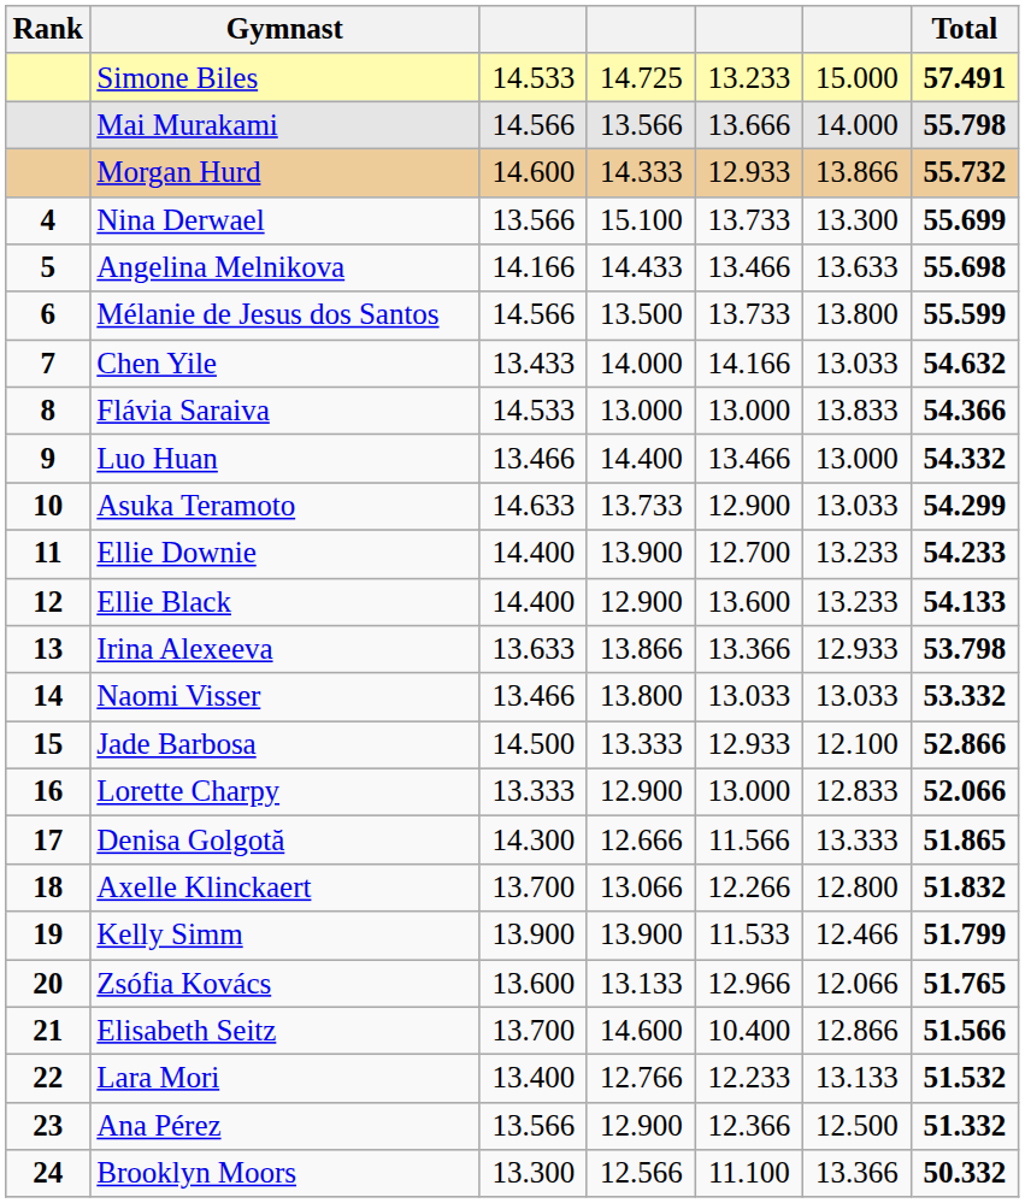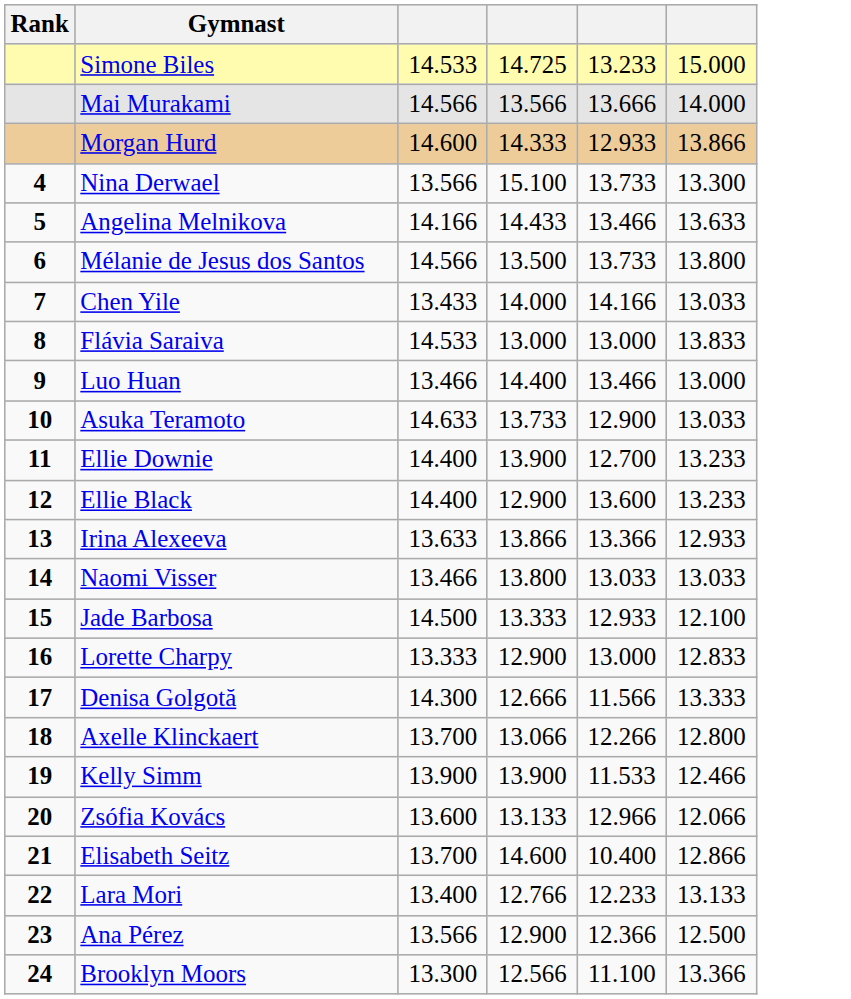- column: Total | 57.491 | 55.798 | 55.732 | 55.699 | 55.698 | 55.599 | 54.632 | 54.366 | 54.332 | 54.299 | 54.233 | 54.133 | 53.798 | 53.332 | 52.866 | 52.066 | 51.865 | 51.832 | 51.799 | 51.765 | 51.566 | 51.532 | 51.332 | 50.332
